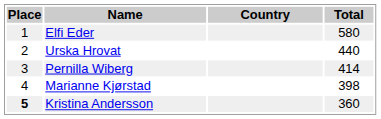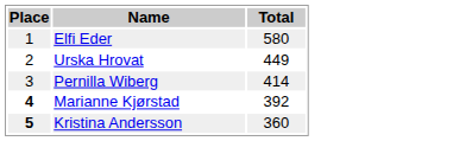- column: Country
Urska Hrovat | Total: 440 -> 449
Marianne Kjørstad | Place: normal -> bold
Marianne Kjørstad | Total: 398 -> 392
